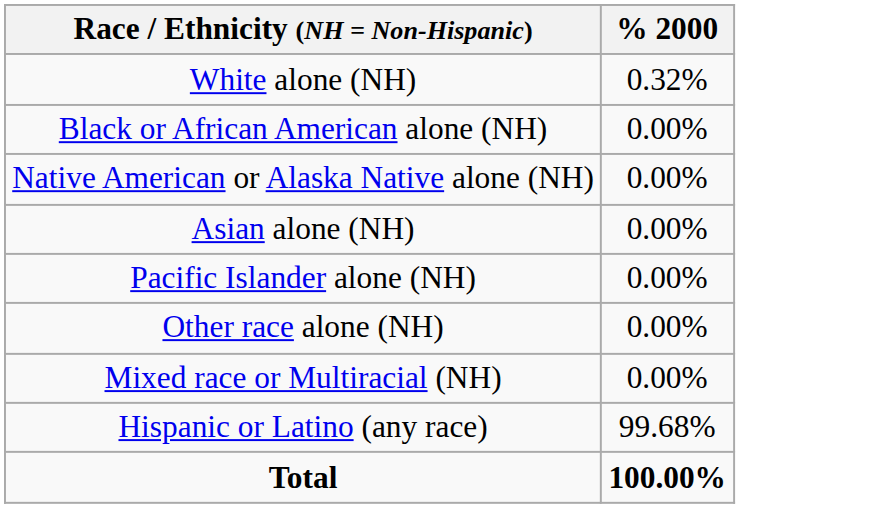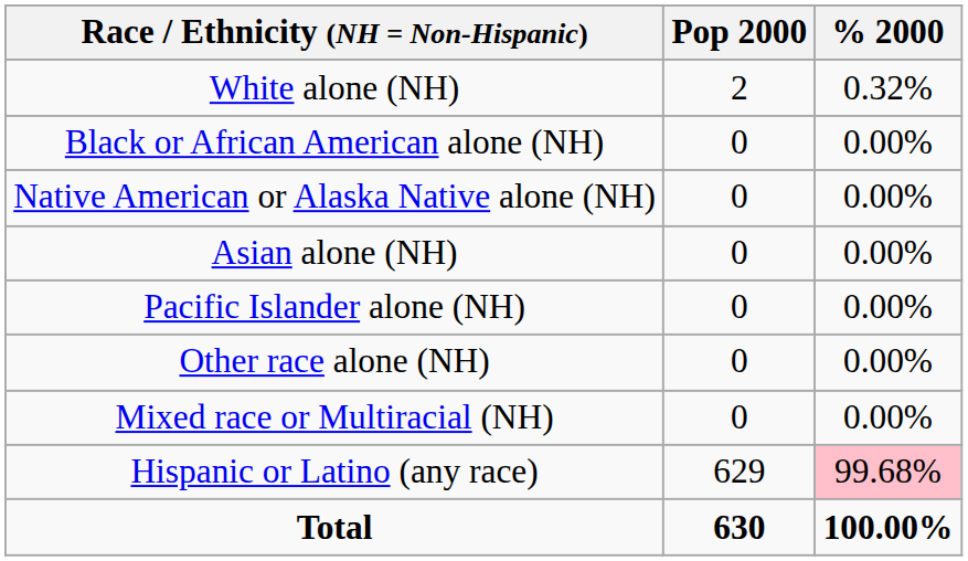+ column: Pop 2000 | 2 | 0 | 0 | 0 | 0 | 0 | 0 | 629 | 630
Hispanic or Latino (any race) | % 2000: no background -> pink background
